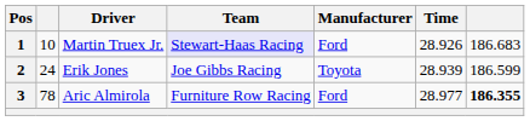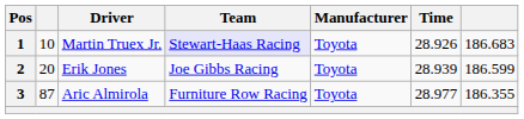1 | Manufacturer: Ford -> Toyota
2 | column 2: 24 -> 20
3 | column 2: 78 -> 87
3 | Manufacturer: Ford -> Toyota
3 | column 7: bold -> normal
